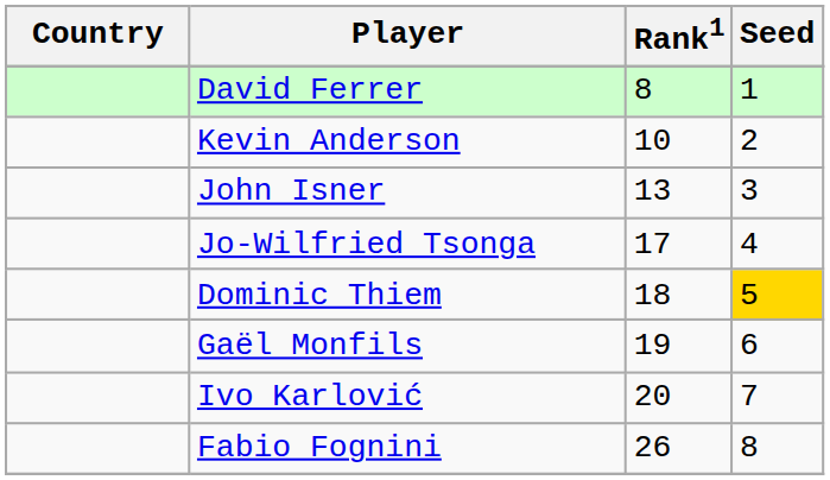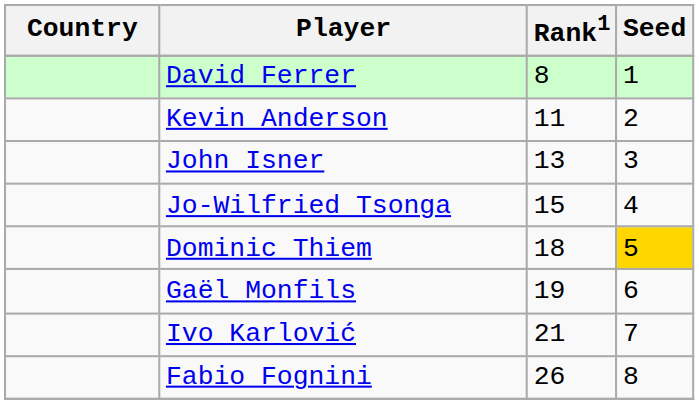Kevin Anderson | Rank1: 10 -> 11
Jo-Wilfried Tsonga | Rank1: 17 -> 15
Ivo Karlović | Rank1: 20 -> 21
